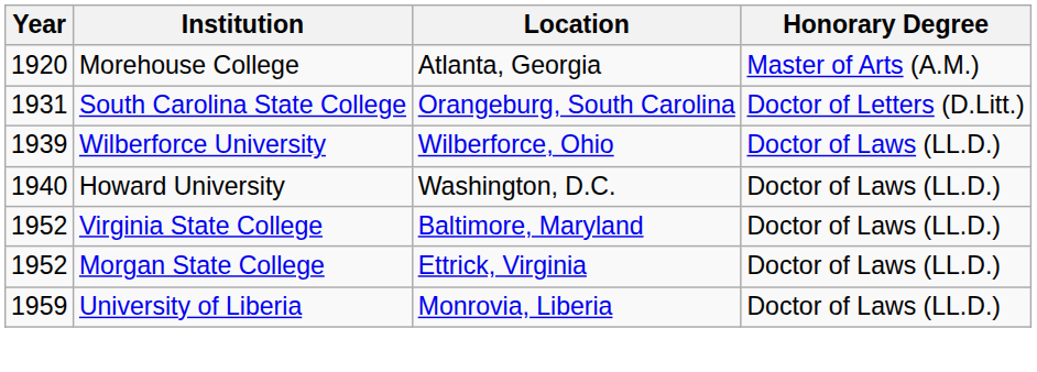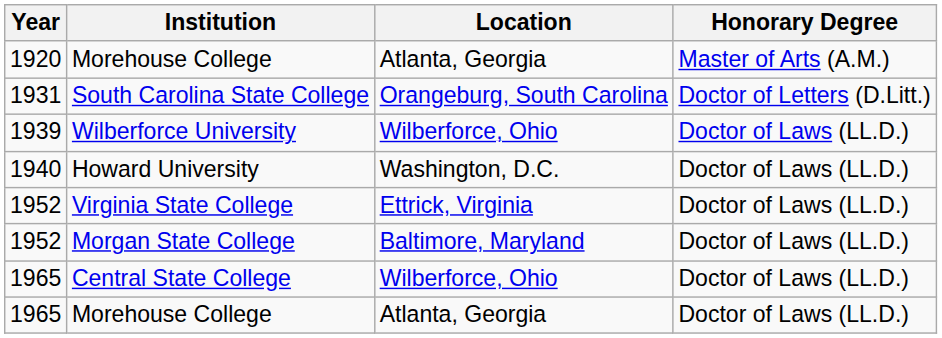Virginia State College | Location: Baltimore, Maryland -> Ettrick, Virginia
Morgan State College | Location: Ettrick, Virginia -> Baltimore, Maryland
- row: 1959 | University of Liberia | Monrovia, Liberia | Doctor of Laws (LL.D.)
+ row: 1965 | Central State College | Wilberforce, Ohio | Doctor of Laws (LL.D.)
+ row: 1965 | Morehouse College | Atlanta, Georgia | Doctor of Laws (LL.D.)
